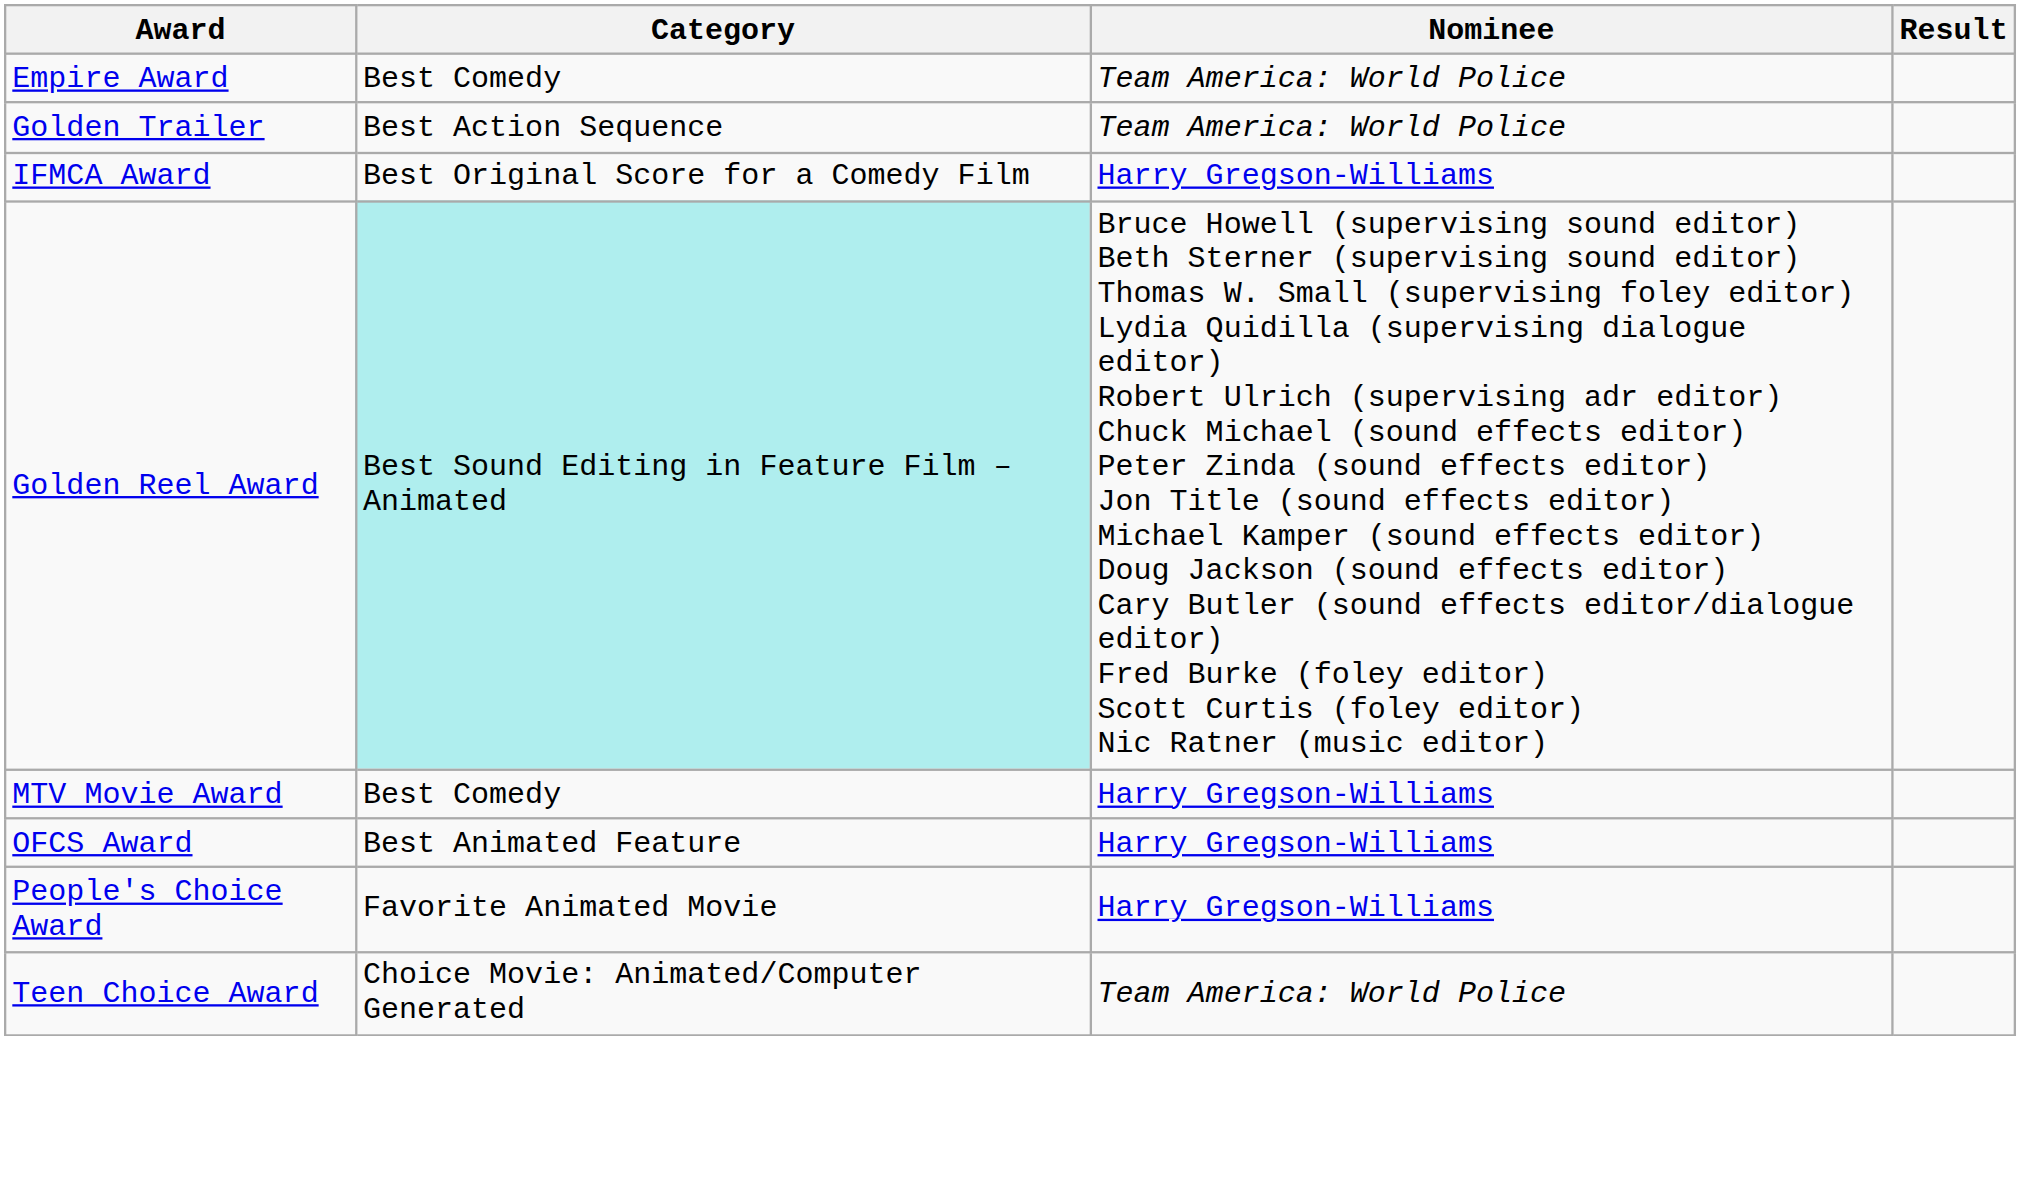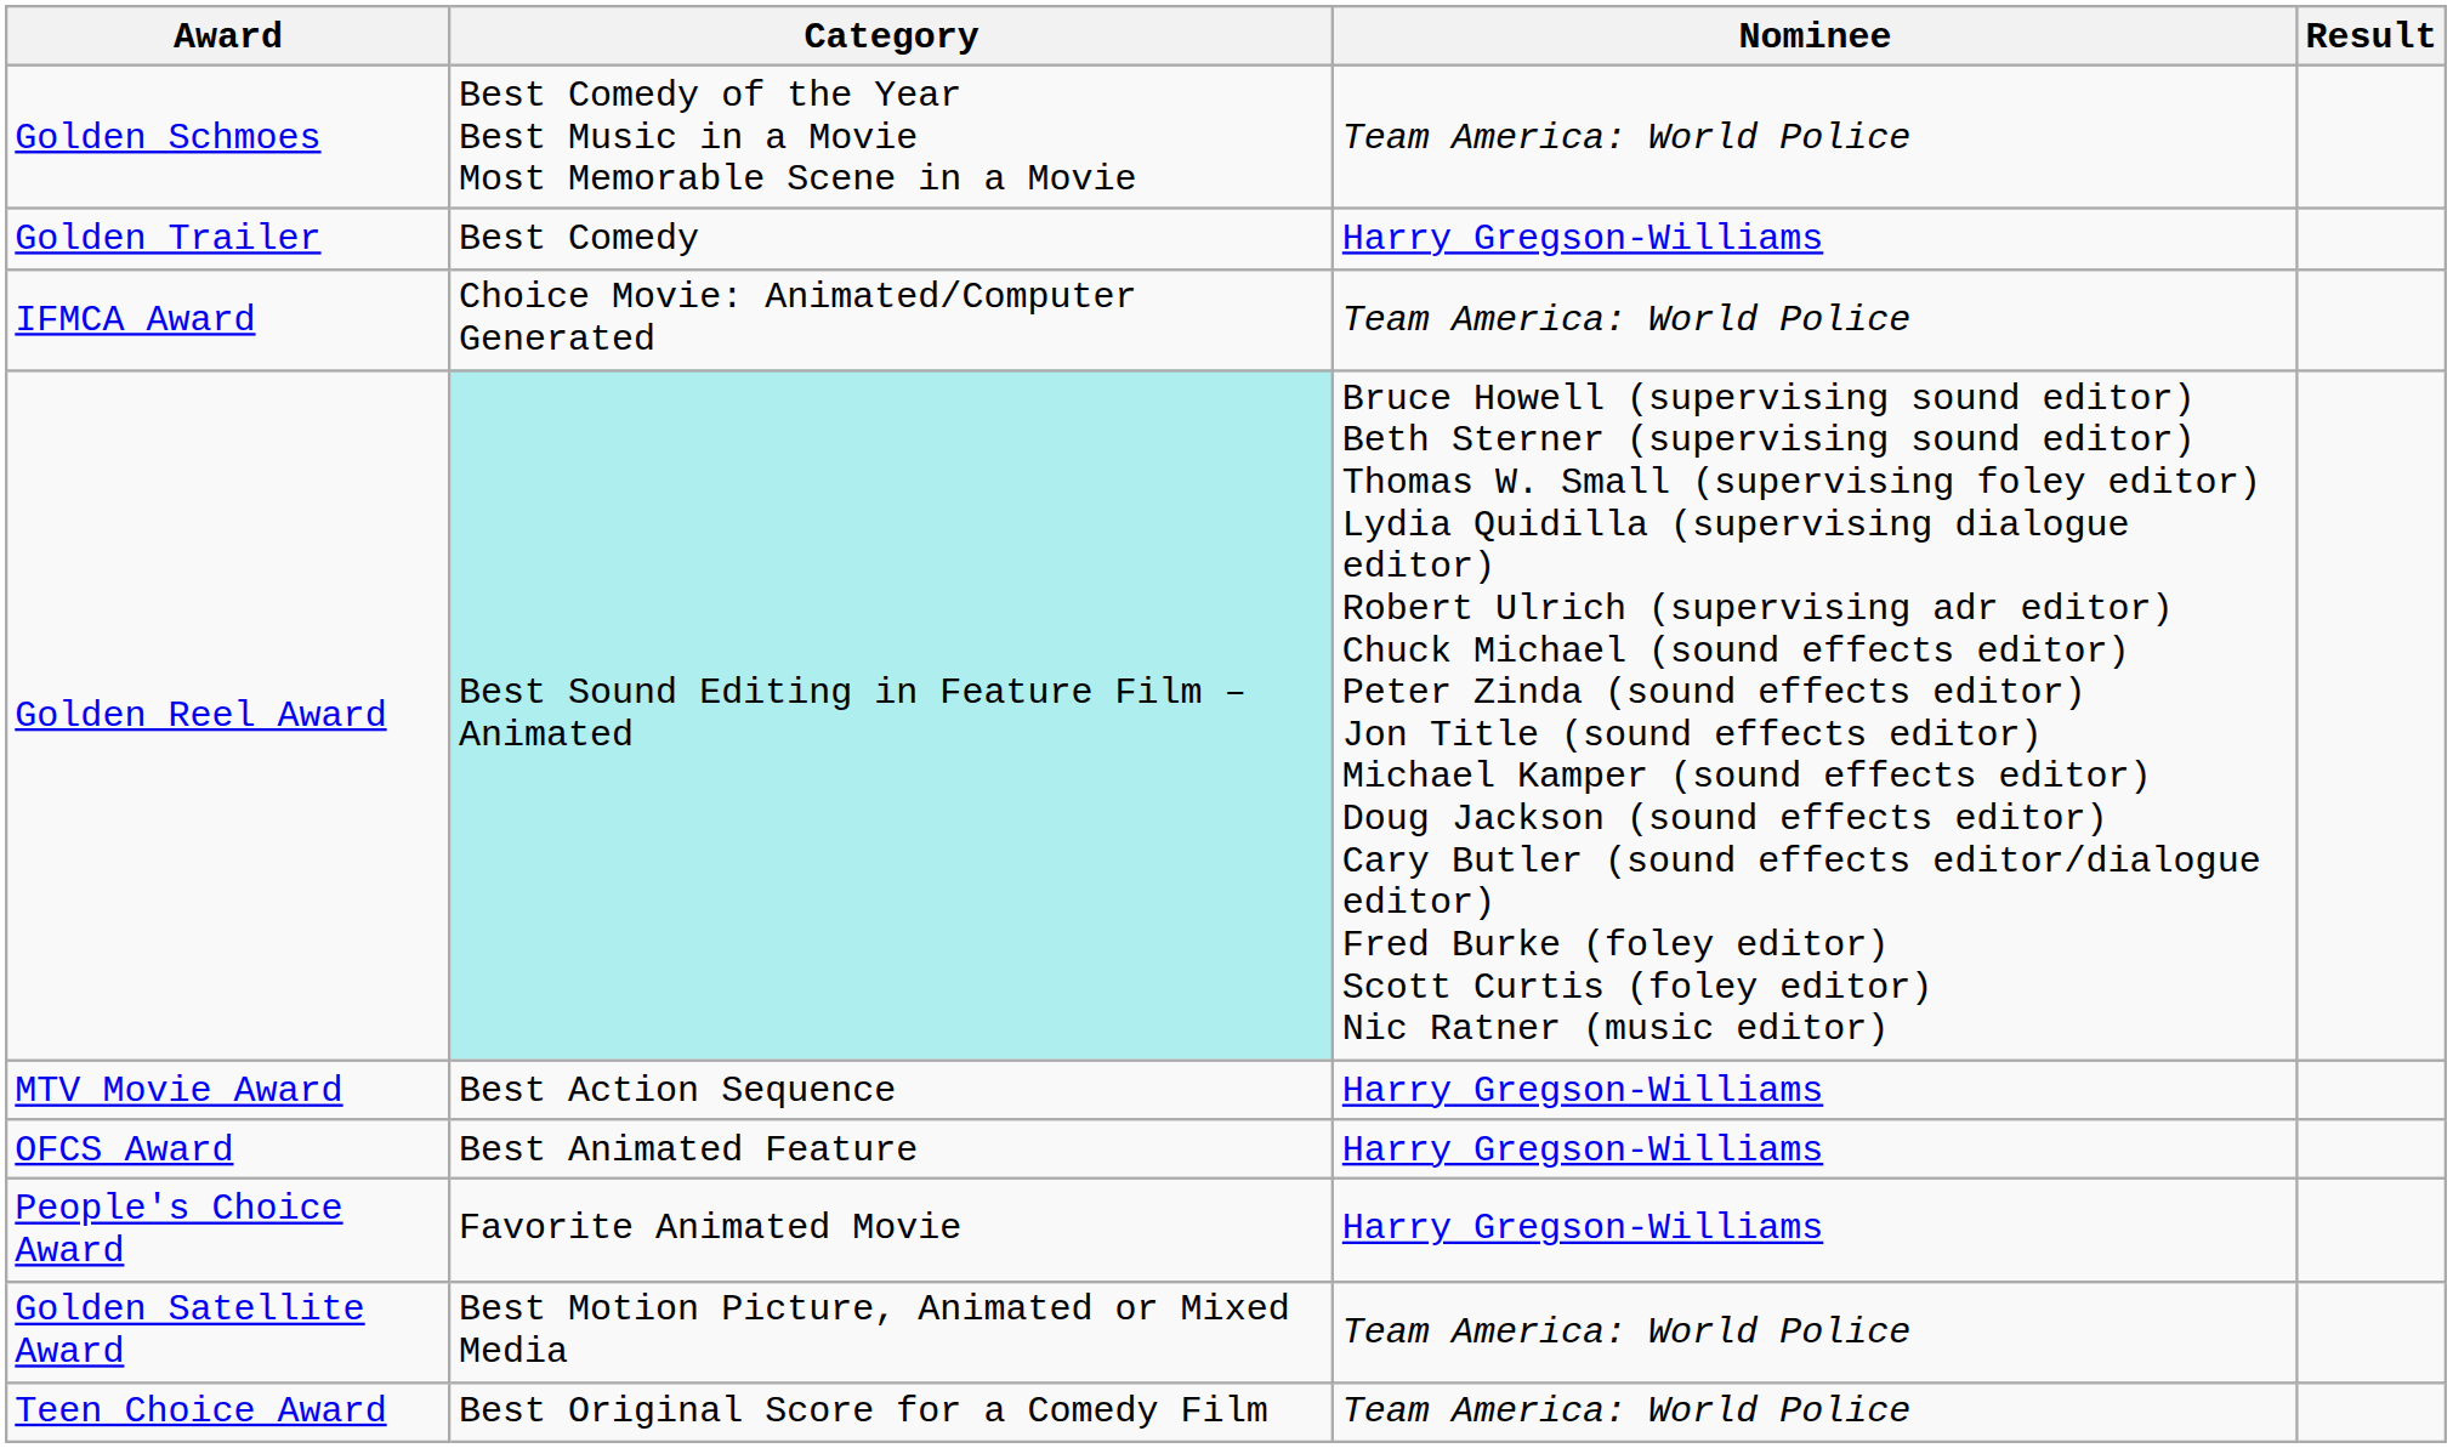- row: Empire Award | Best Comedy | Team America: World Police
+ row: Golden Schmoes | Best Comedy of the Year Best Music in a Movie Most Memorable Scene in a Movie | Team America: World Police
Golden Trailer | Category: Best Action Sequence -> Best Comedy
Golden Trailer | Nominee: Team America: World Police -> Harry Gregson-Williams
IFMCA Award | Category: Best Original Score for a Comedy Film -> Choice Movie: Animated/Computer Generated
IFMCA Award | Nominee: Harry Gregson-Williams -> Team America: World Police
MTV Movie Award | Category: Best Comedy -> Best Action Sequence
+ row: Golden Satellite Award | Best Motion Picture, Animated or Mixed Media | Team America: World Police
Teen Choice Award | Category: Choice Movie: Animated/Computer Generated -> Best Original Score for a Comedy Film
